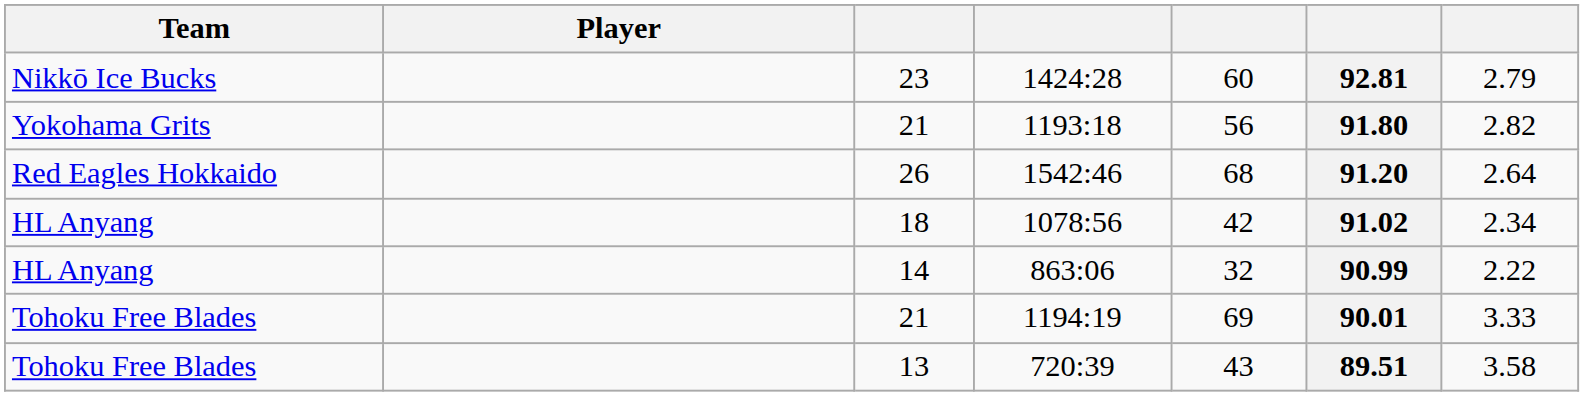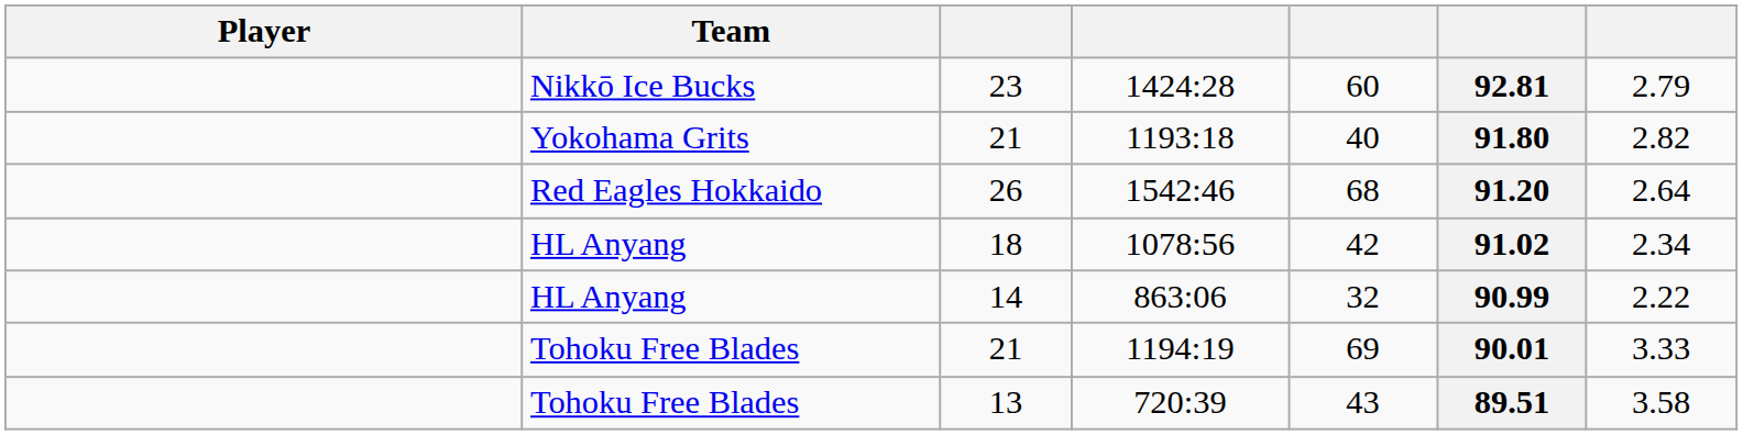columns swapped: Player <-> Team
1193:18 | column 5: 56 -> 40
